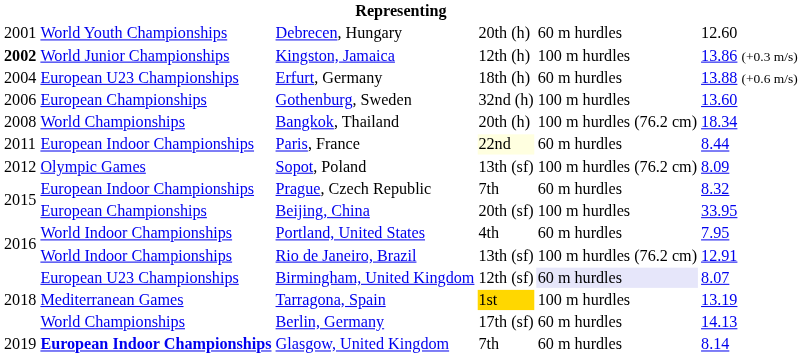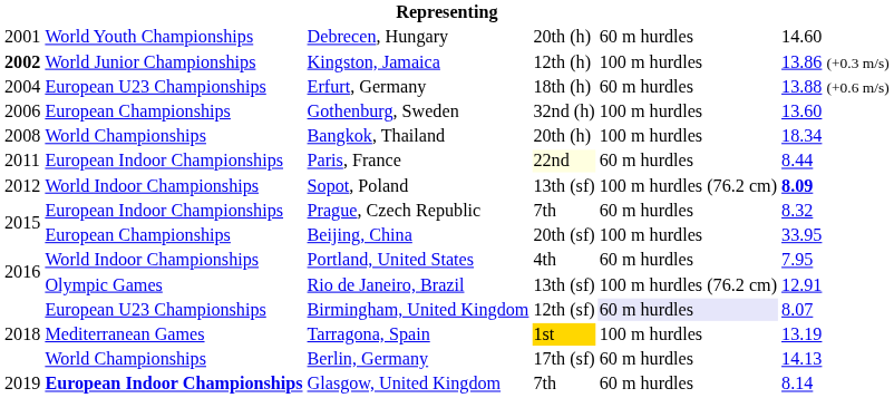Debrecen, Hungary | column 6: 12.60 -> 14.60
Bangkok, Thailand | column 5: 100 m hurdles (76.2 cm) -> 100 m hurdles
Sopot, Poland | column 2: Olympic Games -> World Indoor Championships
Sopot, Poland | column 6: normal -> bold
Rio de Janeiro, Brazil | column 2: World Indoor Championships -> Olympic Games
